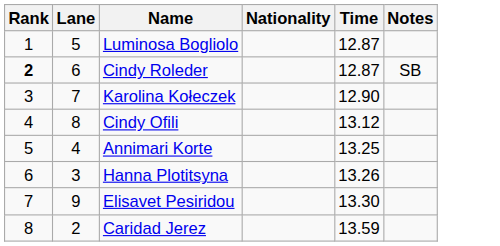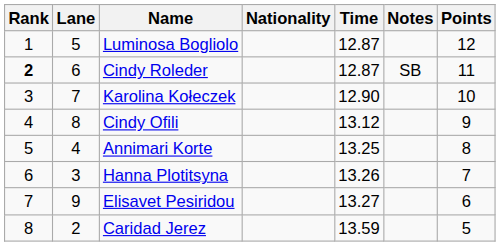+ column: Points | 12 | 11 | 10 | 9 | 8 | 7 | 6 | 5
Elisavet Pesiridou | Time: 13.30 -> 13.27
